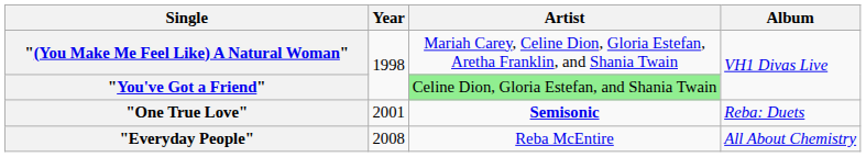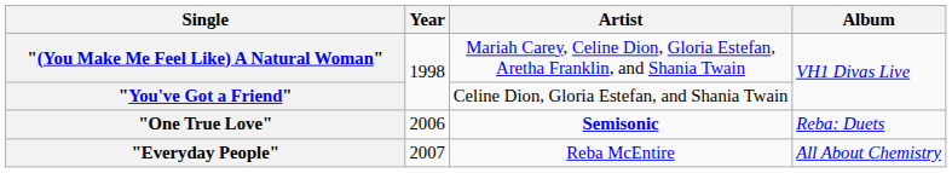"You've Got a Friend" | Artist: lightgreen background -> no background
"One True Love" | Year: 2001 -> 2006
"Everyday People" | Year: 2008 -> 2007
